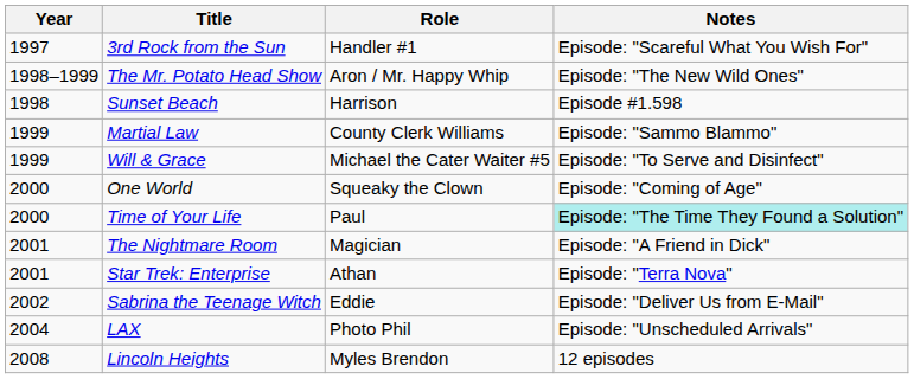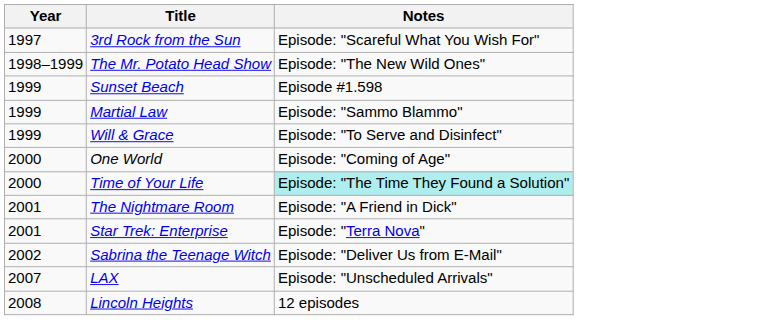- column: Role | Handler #1 | Aron / Mr. Happy Whip | Harrison | County Clerk Williams | Michael the Cater Waiter #5 | Squeaky the Clown | Paul | Magician | Athan | Eddie | Photo Phil | Myles Brendon
Sunset Beach | Year: 1998 -> 1999
LAX | Year: 2004 -> 2007
